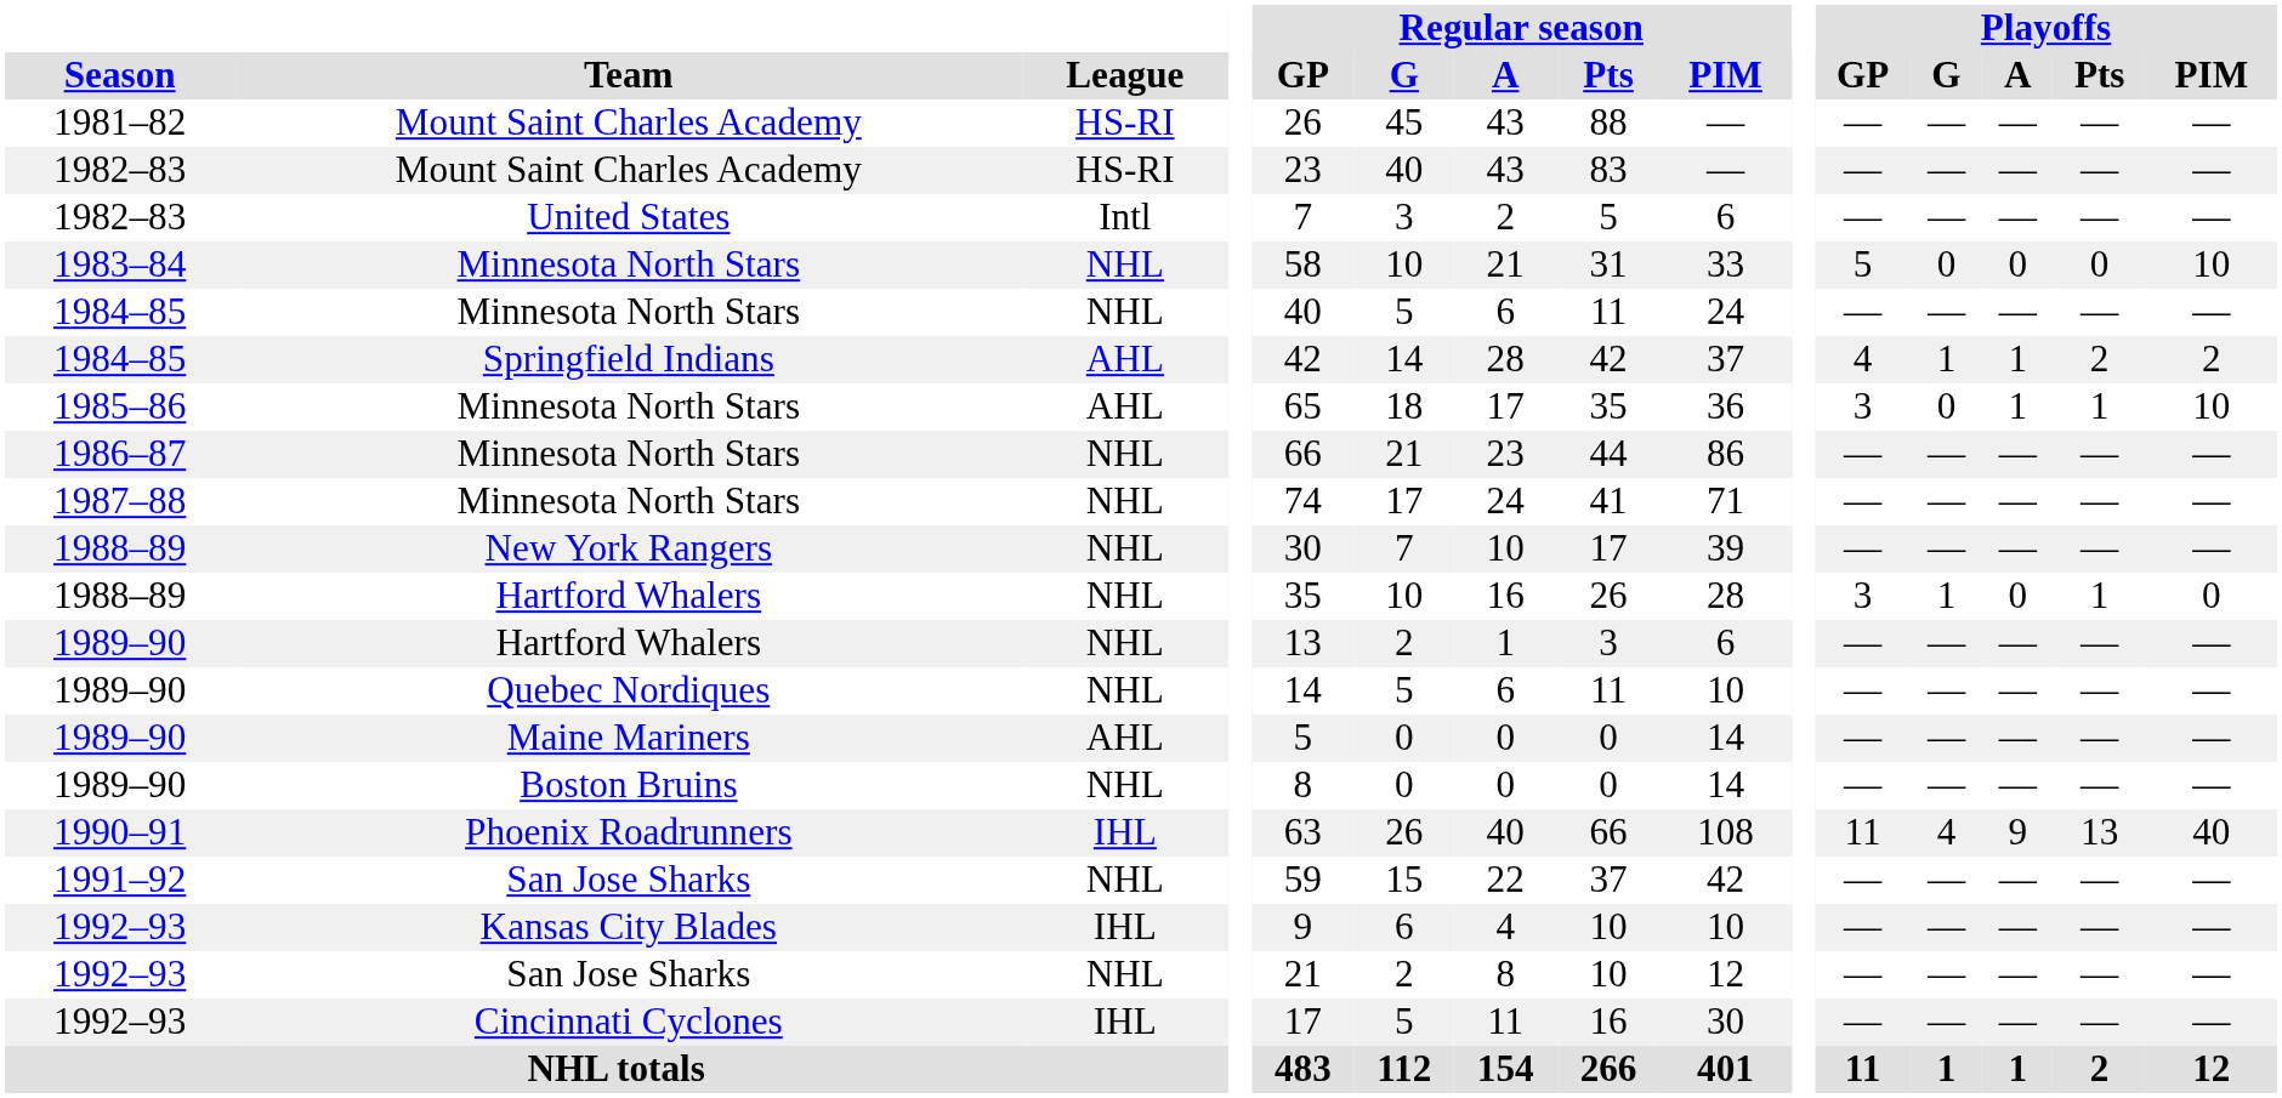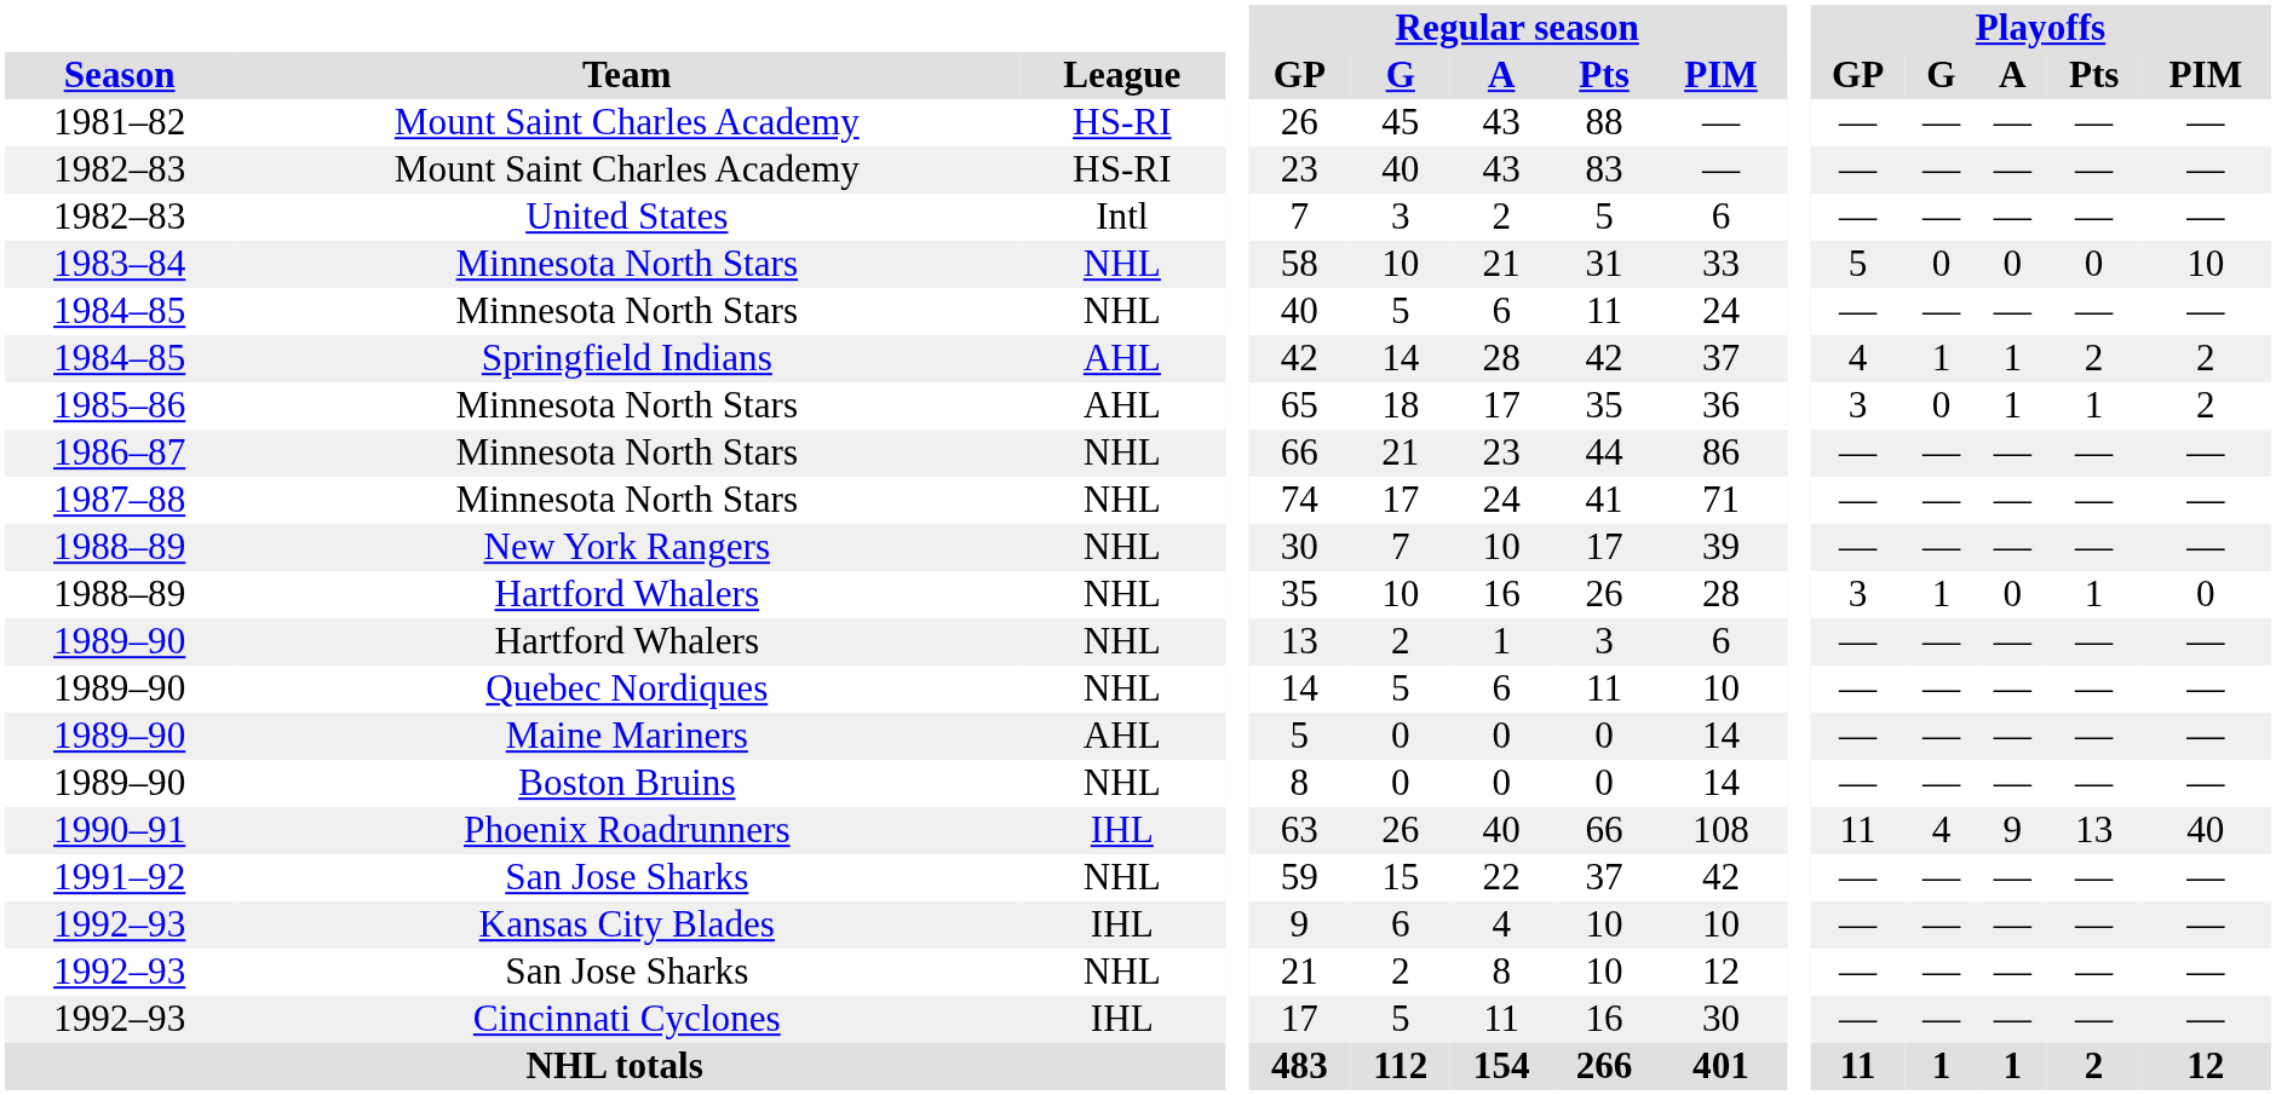1985–86 / Minnesota North Stars | Playoffs / PIM: 10 -> 2
